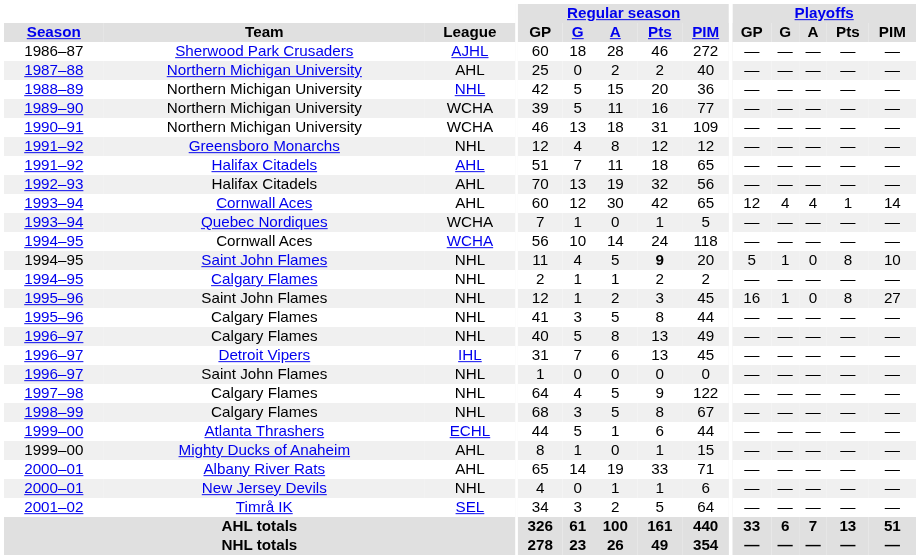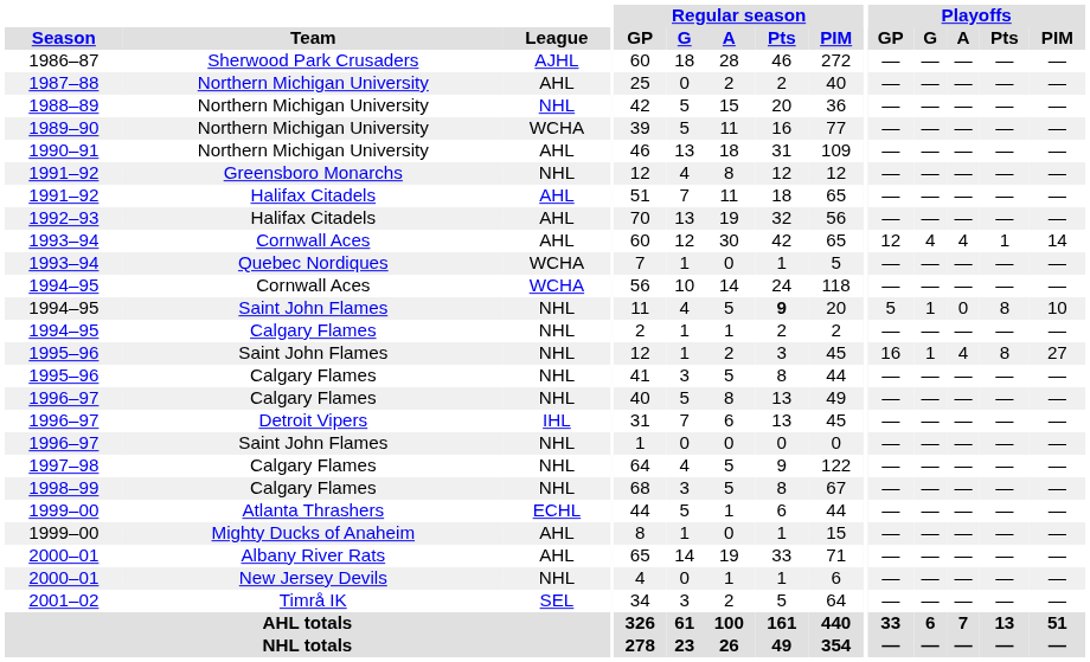1990–91 | League: WCHA -> AHL
1995–96 / Saint John Flames | Playoffs / A: 0 -> 4
